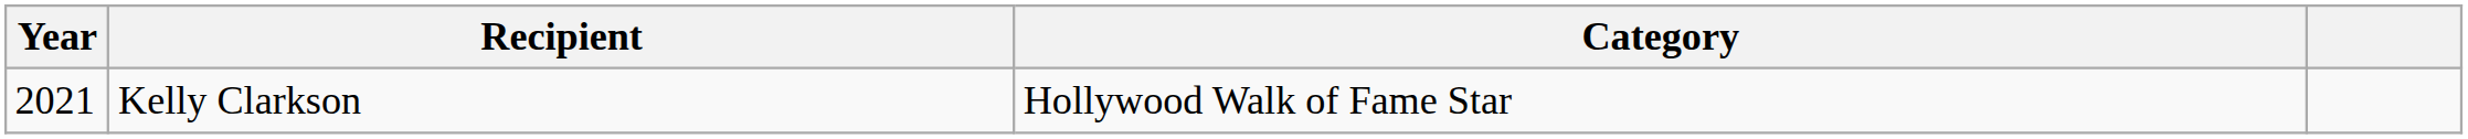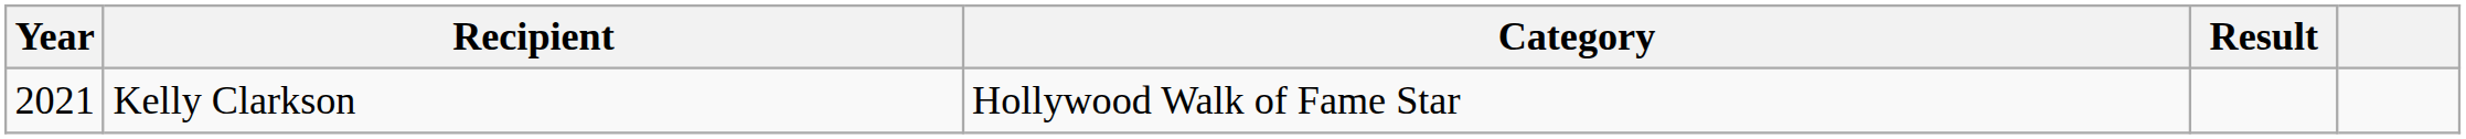+ column: Result
